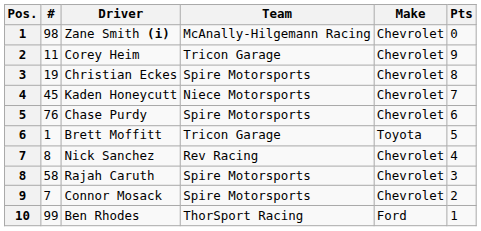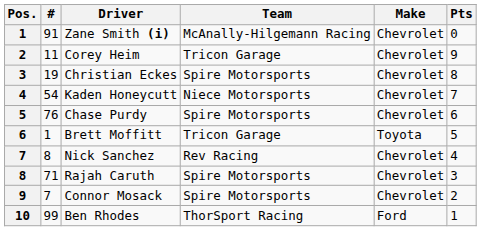Zane Smith (i) | #: 98 -> 91
Kaden Honeycutt | #: 45 -> 54
Rajah Caruth | #: 58 -> 71
